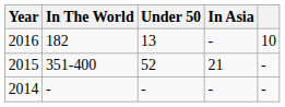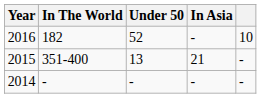2016 | Under 50: 13 -> 52
2015 | Under 50: 52 -> 13
